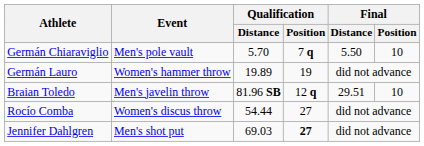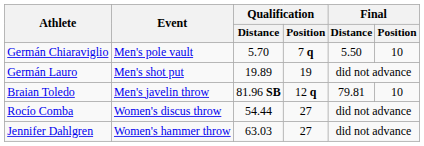Germán Lauro | Event: Women's hammer throw -> Men's shot put
Braian Toledo | Final / Distance: 29.51 -> 79.81
Jennifer Dahlgren | Event: Men's shot put -> Women's hammer throw
Jennifer Dahlgren | Qualification / Distance: 69.03 -> 63.03
Jennifer Dahlgren | Qualification / Position: bold -> normal
